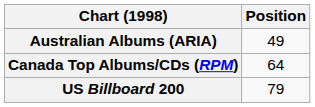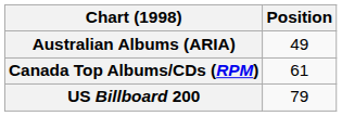Canada Top Albums/CDs (RPM) | Position: 64 -> 61
